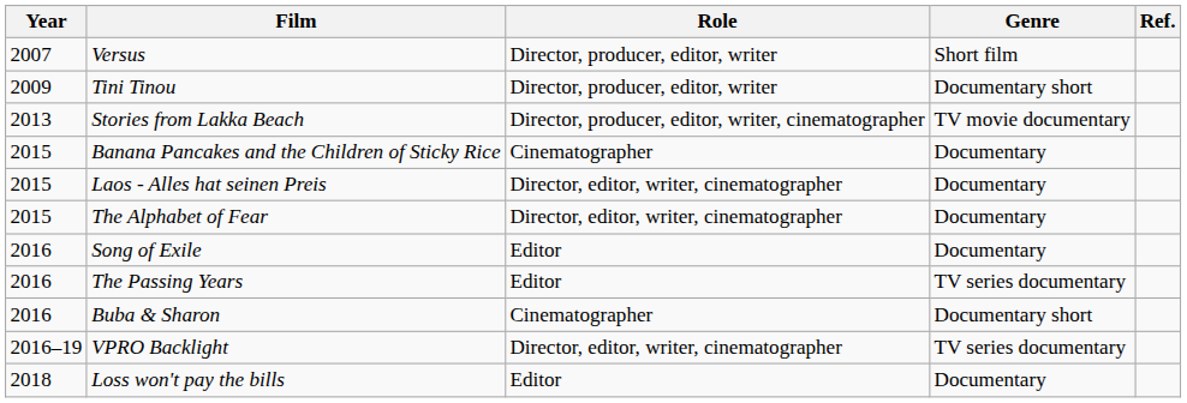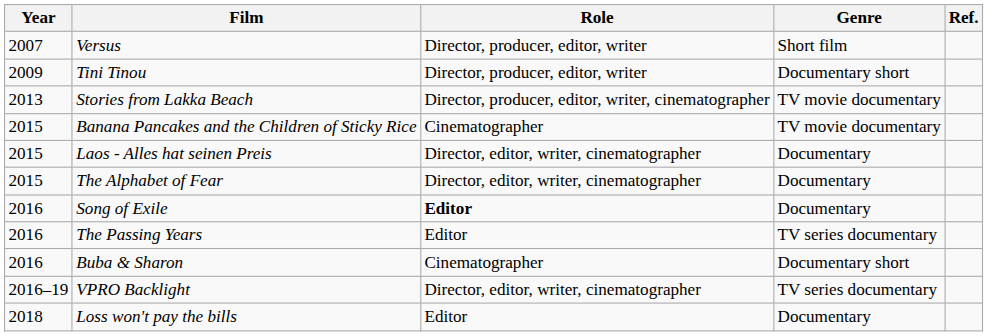Banana Pancakes and the Children of Sticky Rice | Genre: Documentary -> TV movie documentary
Song of Exile | Role: normal -> bold
